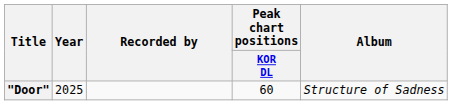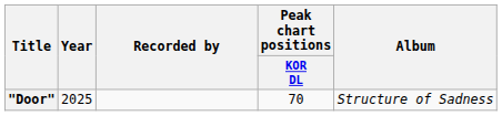"Door" | Peak chart positions / KOR DL: 60 -> 70
